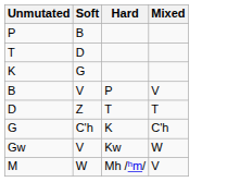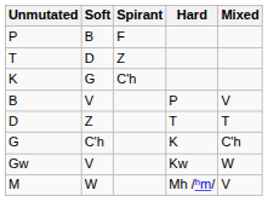+ column: Spirant | F | Z | C'h
